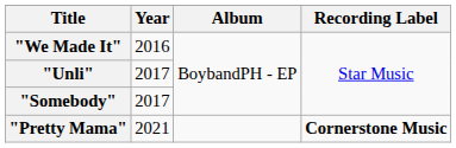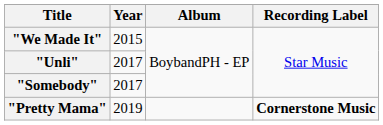"We Made It" | Year: 2016 -> 2015
"Pretty Mama" | Year: 2021 -> 2019
